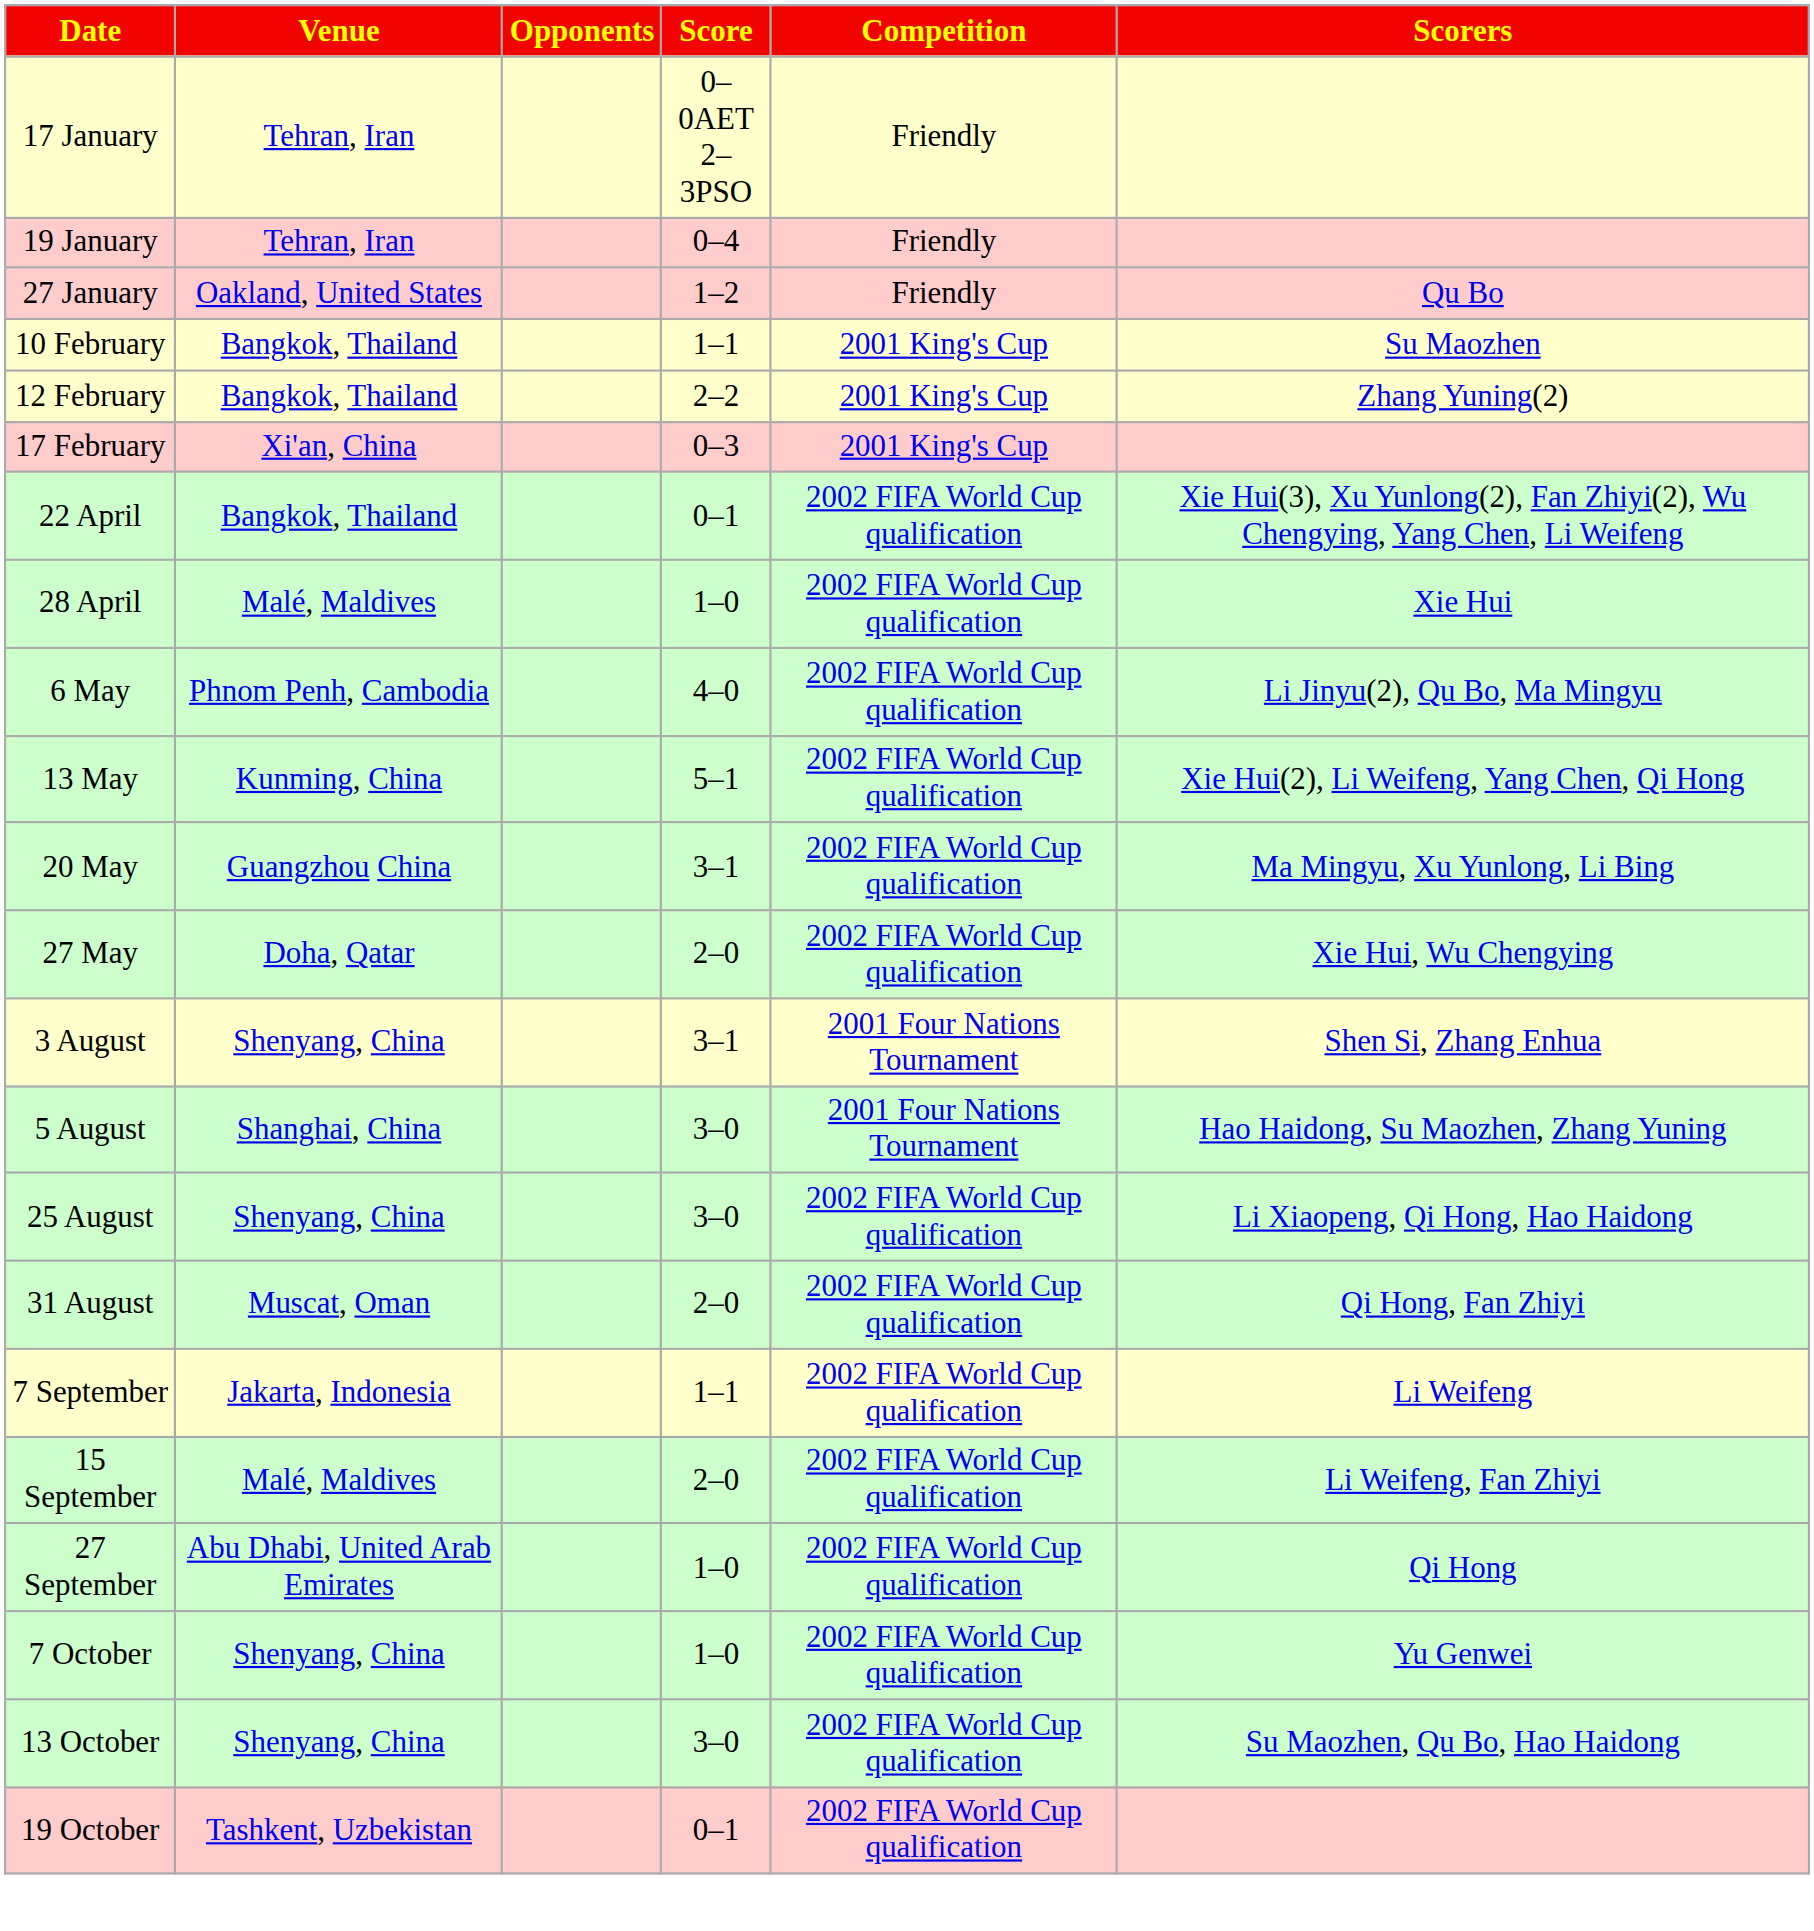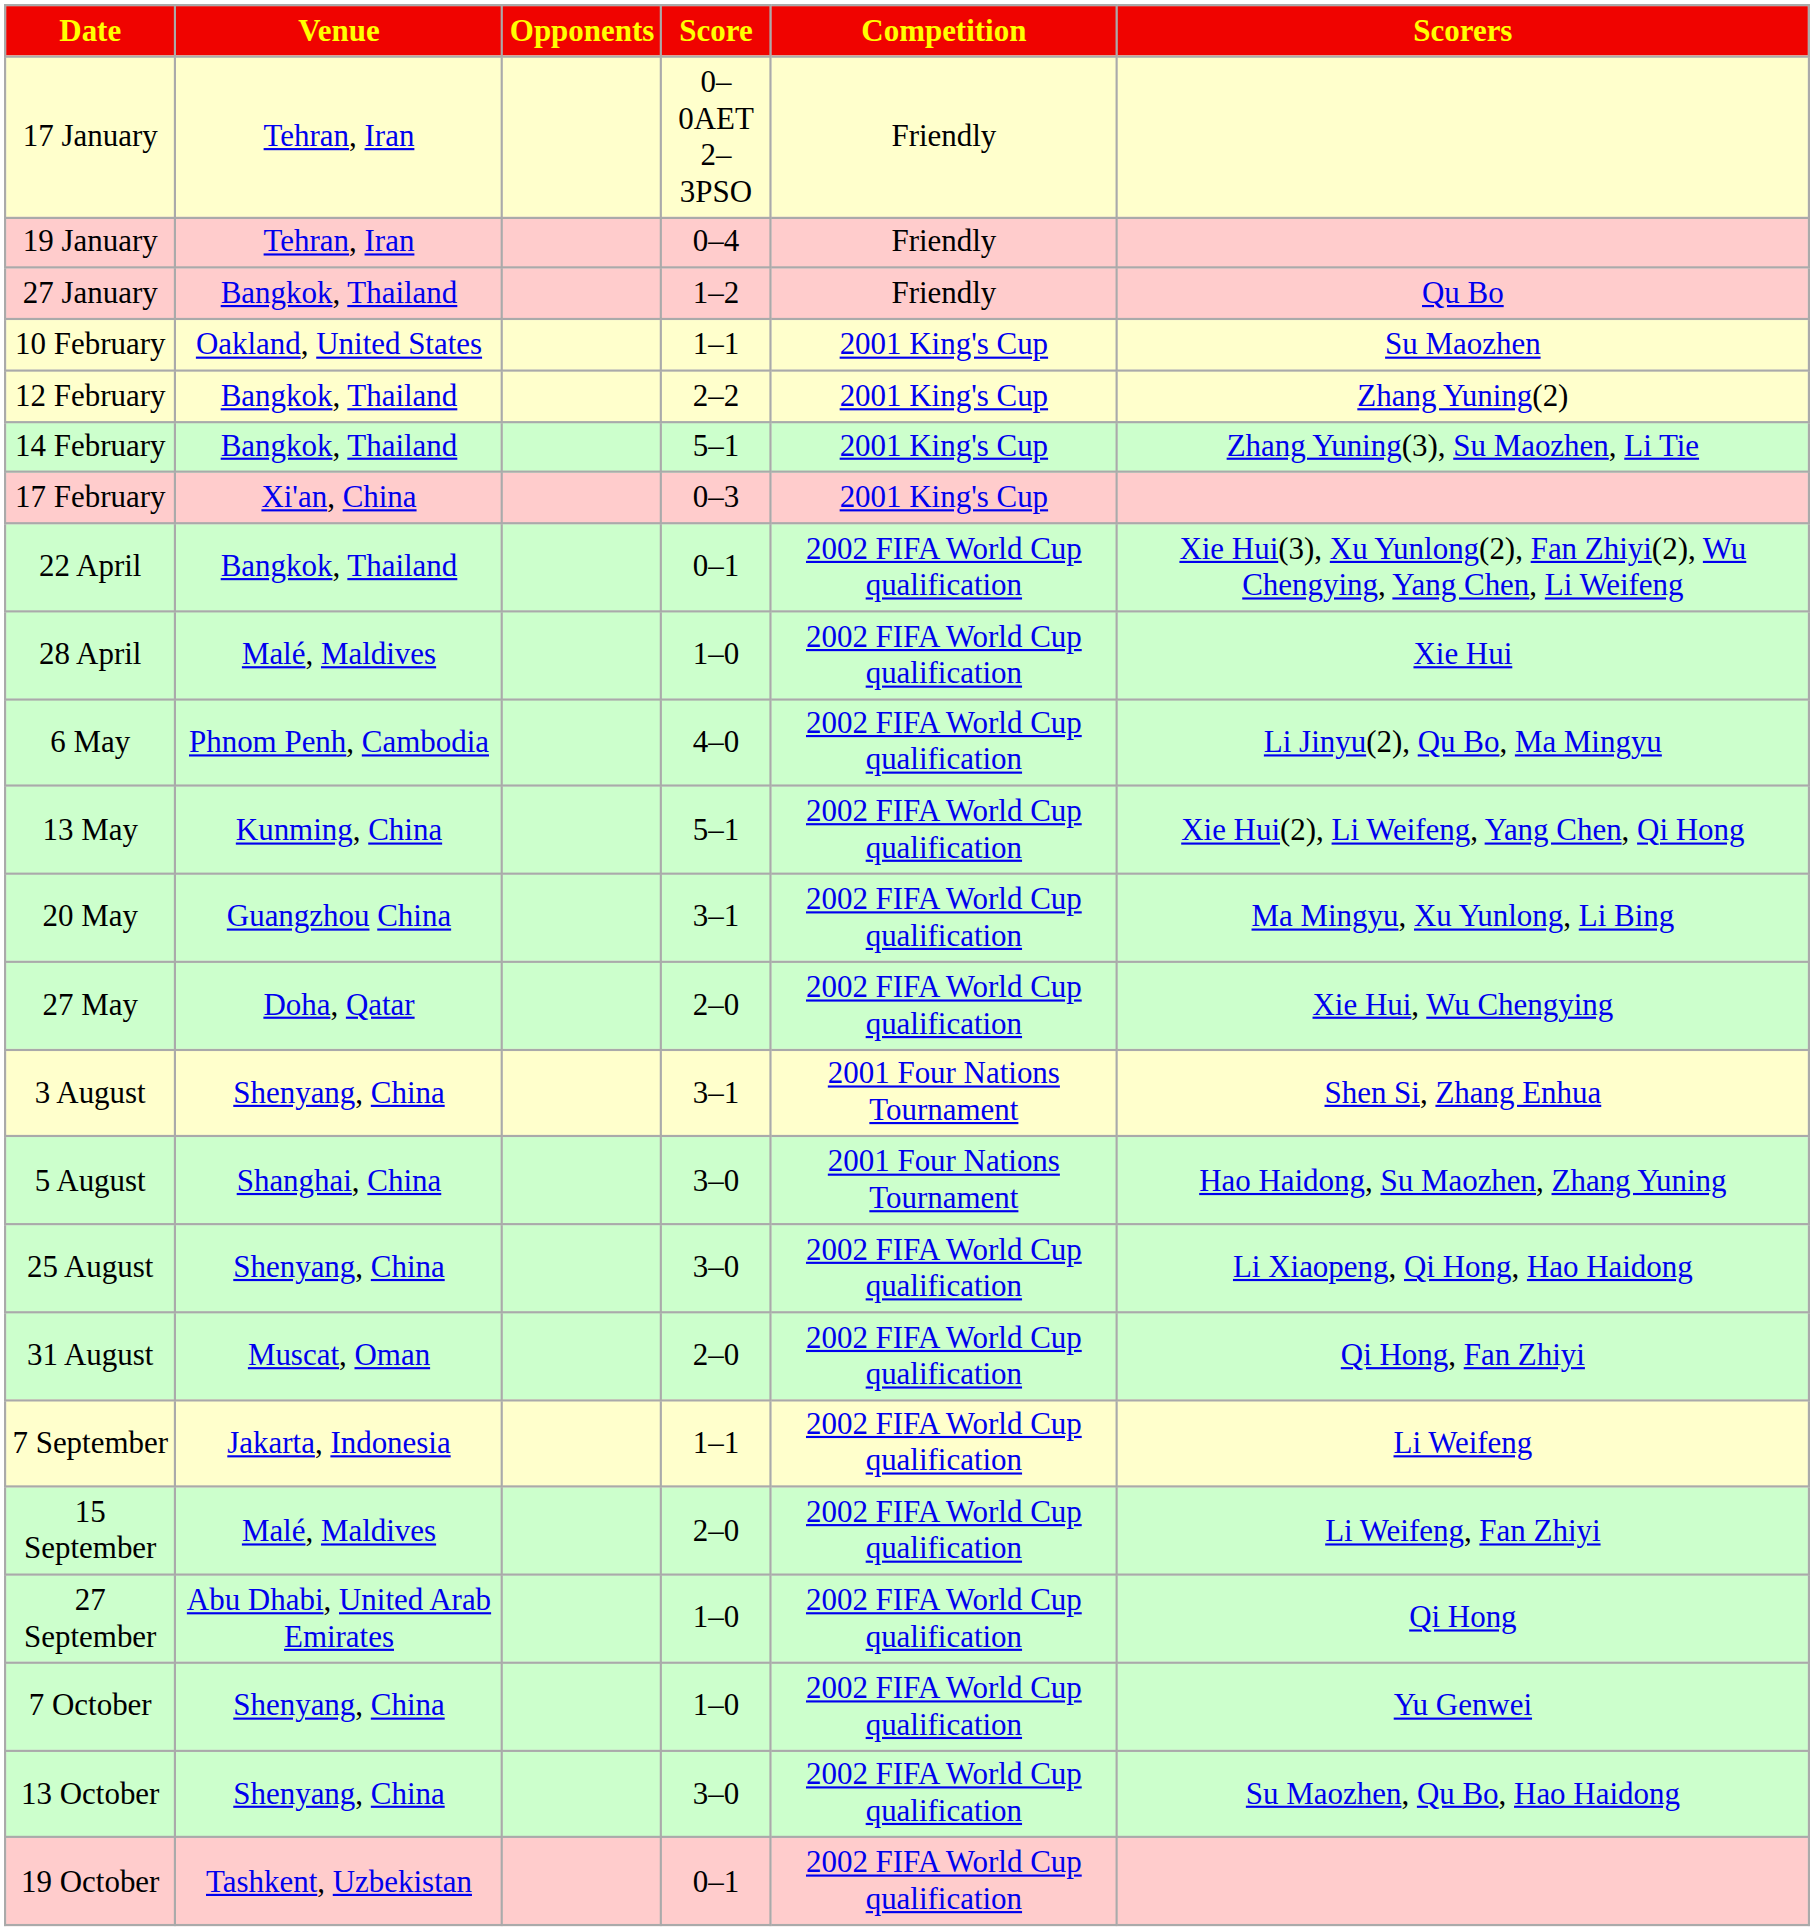27 January | Venue: Oakland, United States -> Bangkok, Thailand
10 February | Venue: Bangkok, Thailand -> Oakland, United States
+ row: 14 February | Bangkok, Thailand | 5–1 | 2001 King's Cup | Zhang Yuning(3), Su Maozhen, Li Tie
